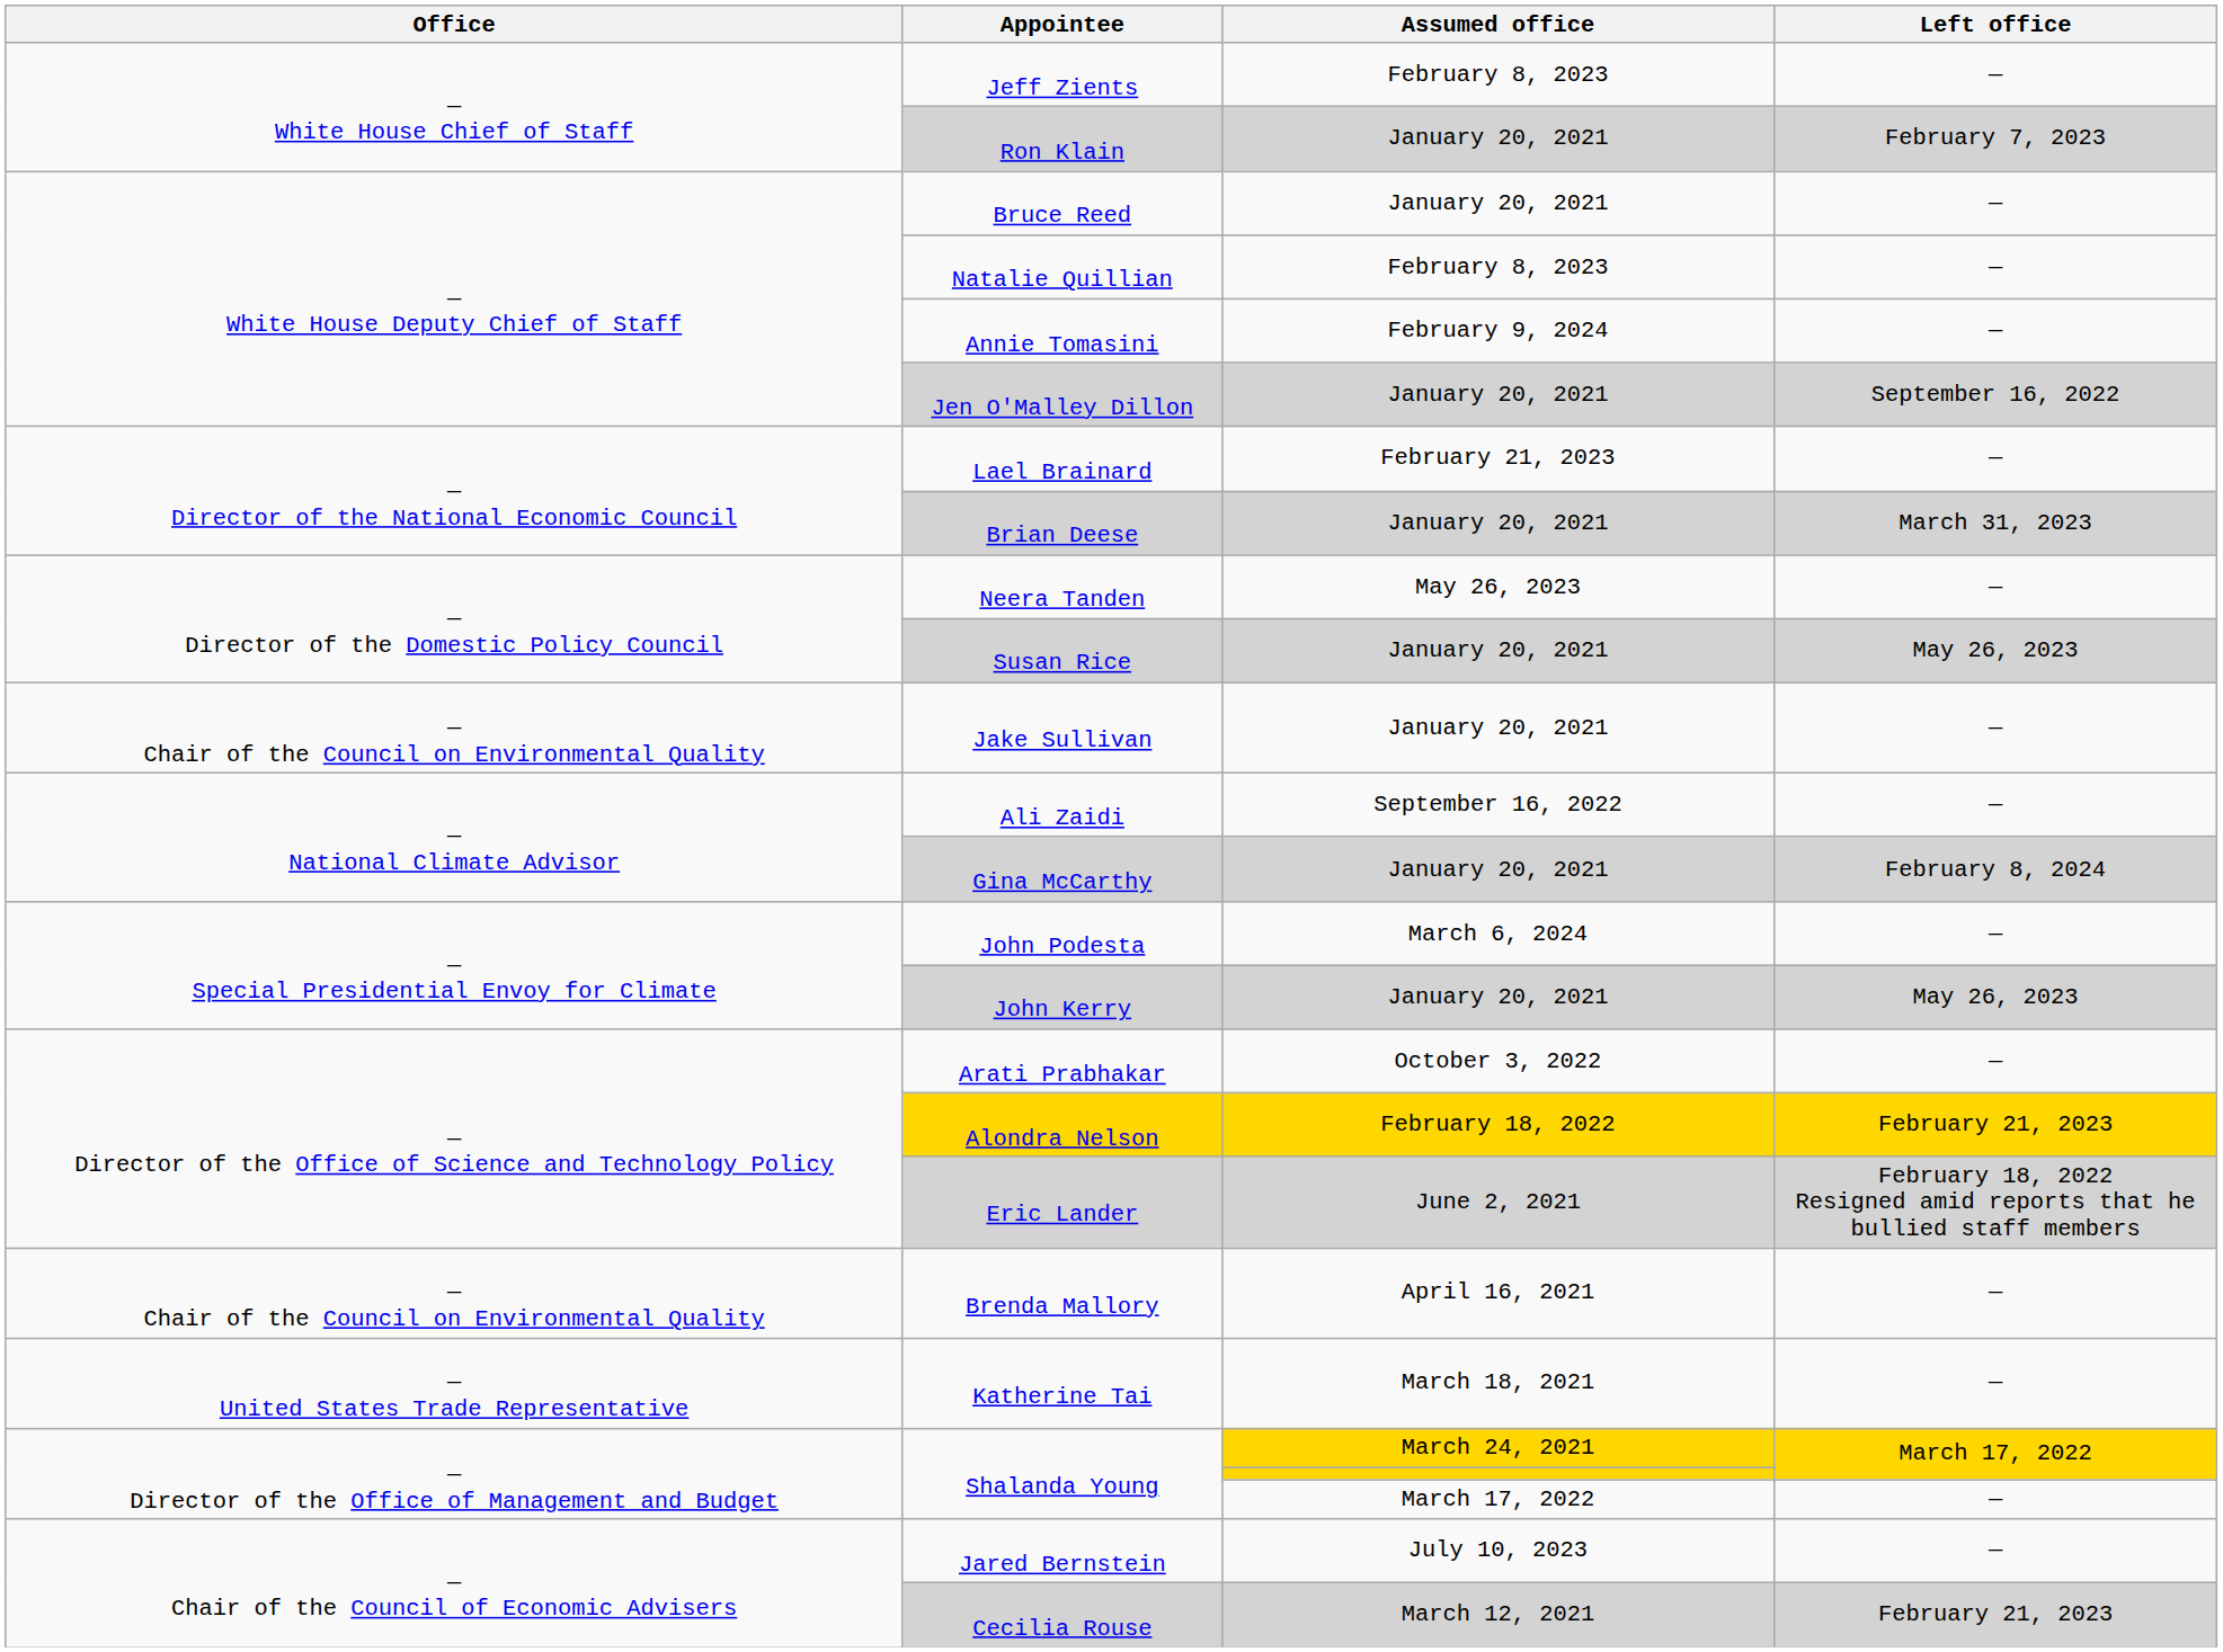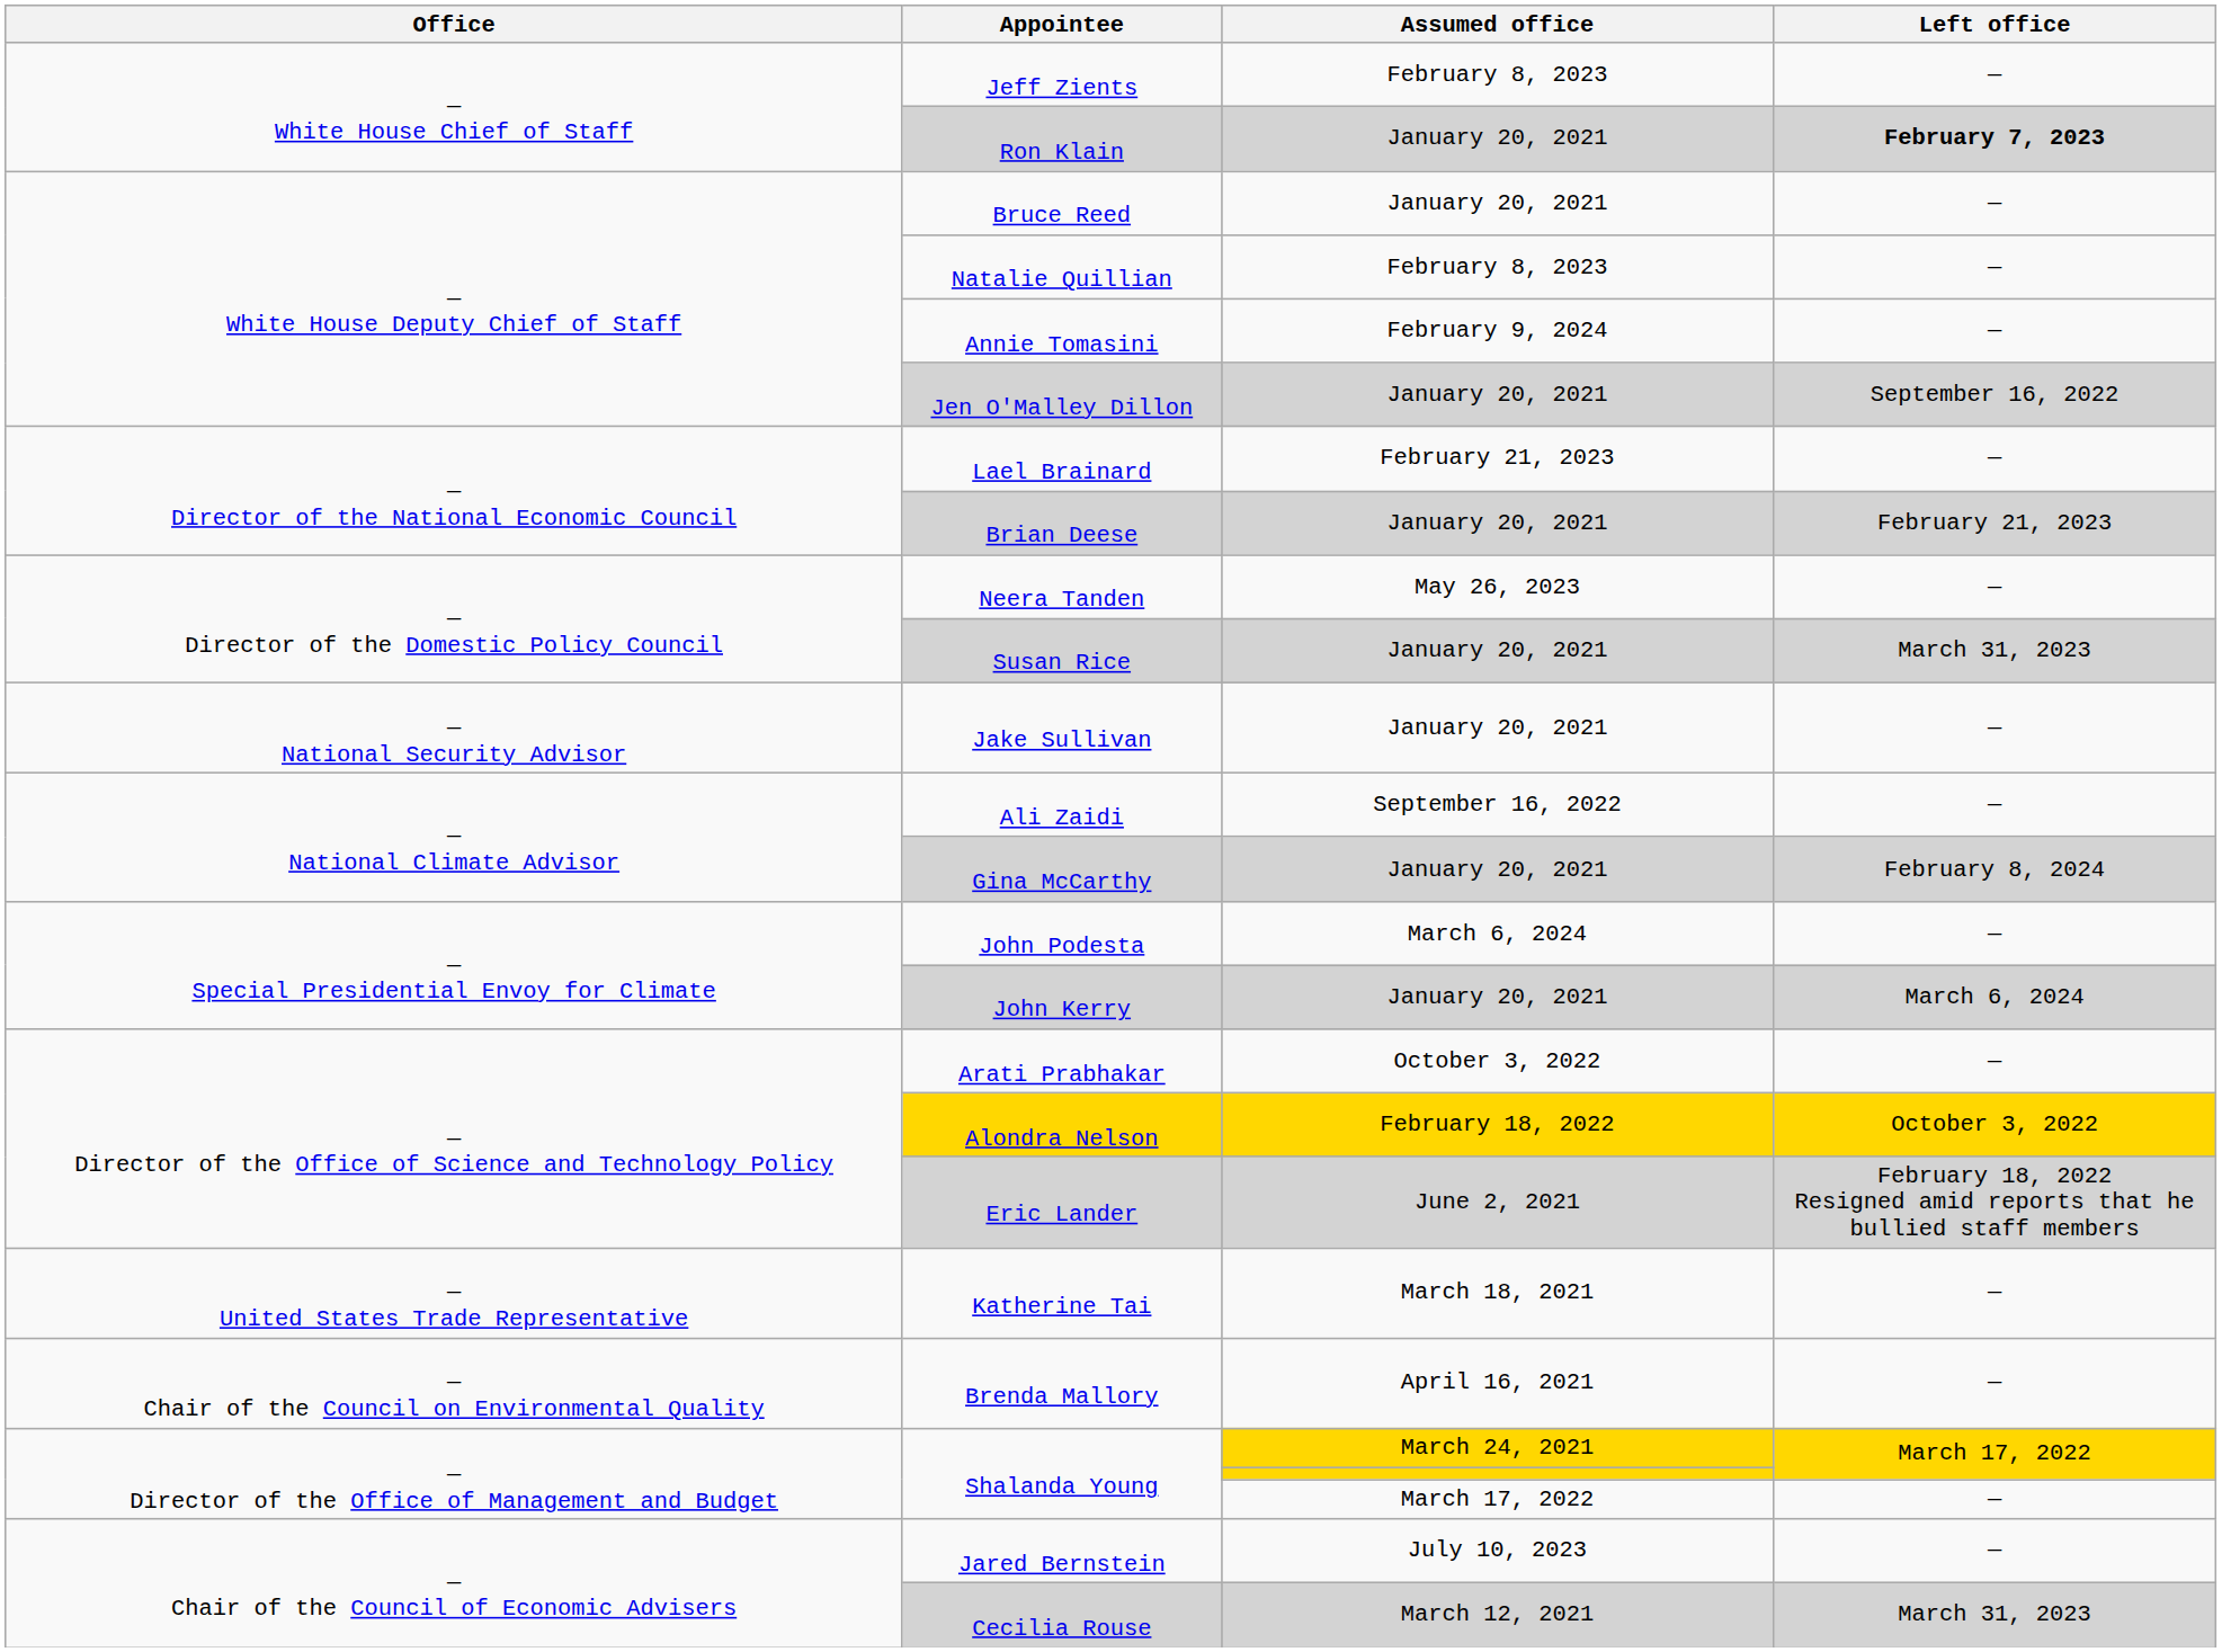Ron Klain | Left office: normal -> bold
Brian Deese | Left office: March 31, 2023 -> February 21, 2023
Susan Rice | Left office: May 26, 2023 -> March 31, 2023
Jake Sullivan | Office: — Chair of the Council on Environmental Quality -> — National Security Advisor
John Kerry | Left office: May 26, 2023 -> March 6, 2024
Alondra Nelson | Left office: February 21, 2023 -> October 3, 2022
rows swapped: Brenda Mallory <-> Katherine Tai
Cecilia Rouse | Left office: February 21, 2023 -> March 31, 2023
